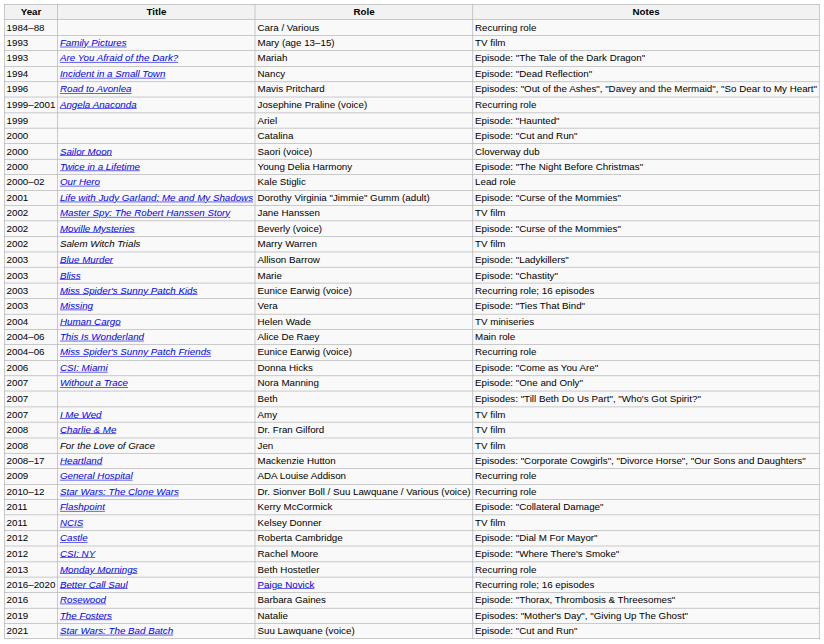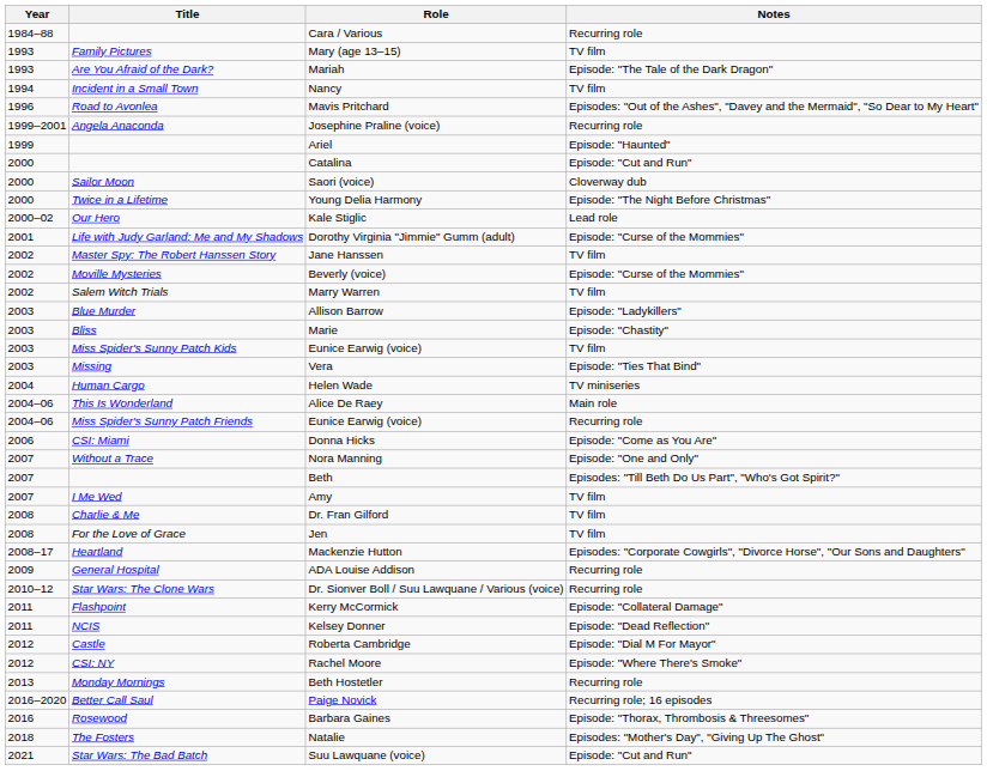Nancy | Notes: Episode: "Dead Reflection" -> TV film
Miss Spider's Sunny Patch Kids / Eunice Earwig (voice) | Notes: Recurring role; 16 episodes -> TV film
Kelsey Donner | Notes: TV film -> Episode: "Dead Reflection"
Natalie | Year: 2019 -> 2018
